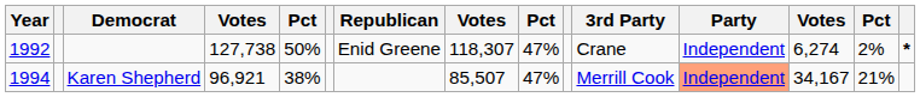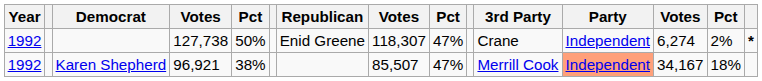Karen Shepherd | Year: 1994 -> 1992
Karen Shepherd | column 14: 21% -> 18%
